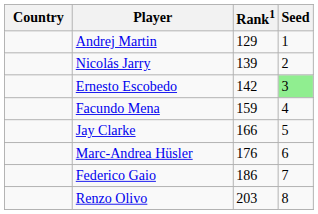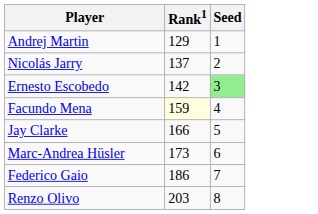- column: Country
Nicolás Jarry | Rank1: 139 -> 137
Facundo Mena | Rank1: no background -> lightyellow background
Marc-Andrea Hüsler | Rank1: 176 -> 173
